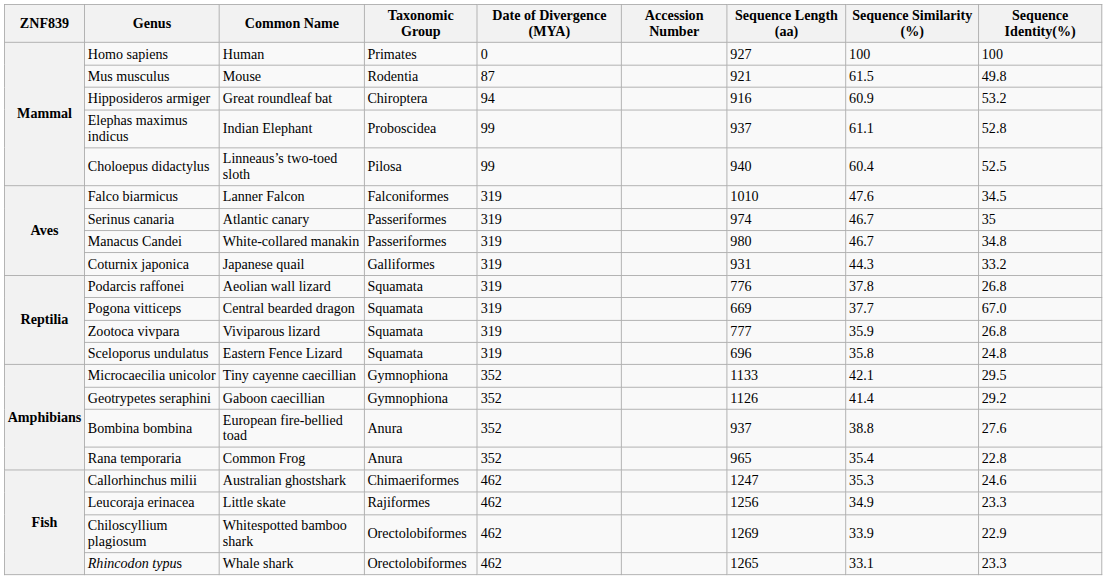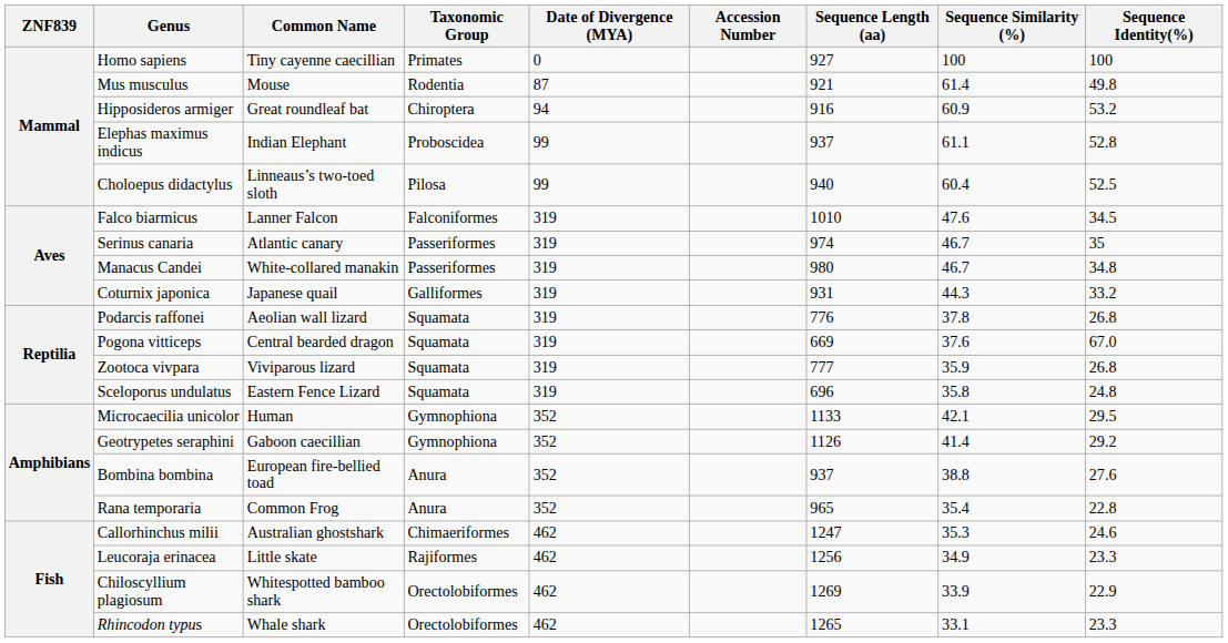Homo sapiens | Common Name: Human -> Tiny cayenne caecillian
Mus musculus | Sequence Similarity (%): 61.5 -> 61.4
Pogona vitticeps | Sequence Similarity (%): 37.7 -> 37.6
Microcaecilia unicolor | Common Name: Tiny cayenne caecillian -> Human
